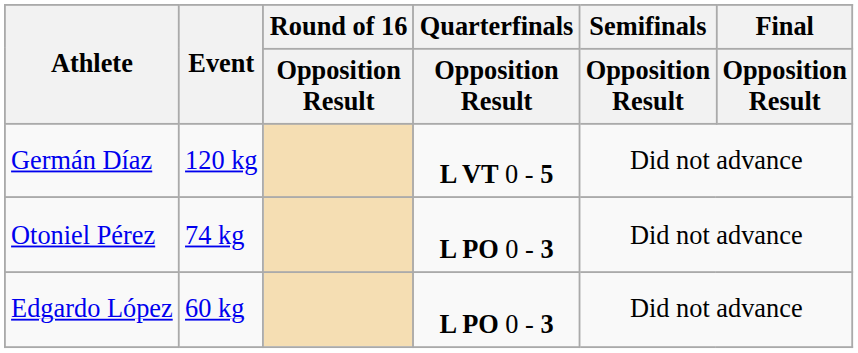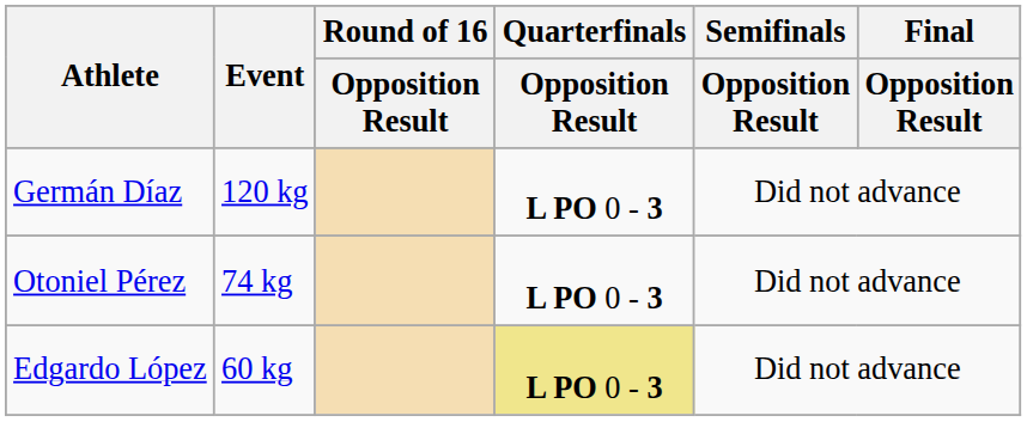Germán Díaz | Quarterfinals / Opposition Result: L VT 0 - 5 -> L PO 0 - 3
Edgardo López | Quarterfinals / Opposition Result: no background -> khaki background
